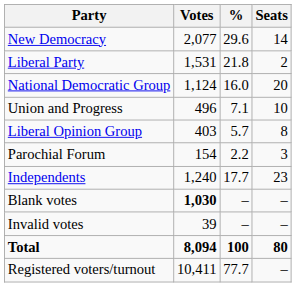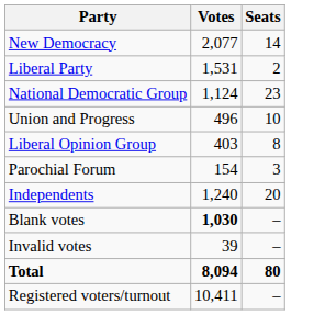- column: % | 29.6 | 21.8 | 16.0 | 7.1 | 5.7 | 2.2 | 17.7 | – | – | 100 | 77.7
National Democratic Group | Seats: 20 -> 23
Independents | Seats: 23 -> 20
